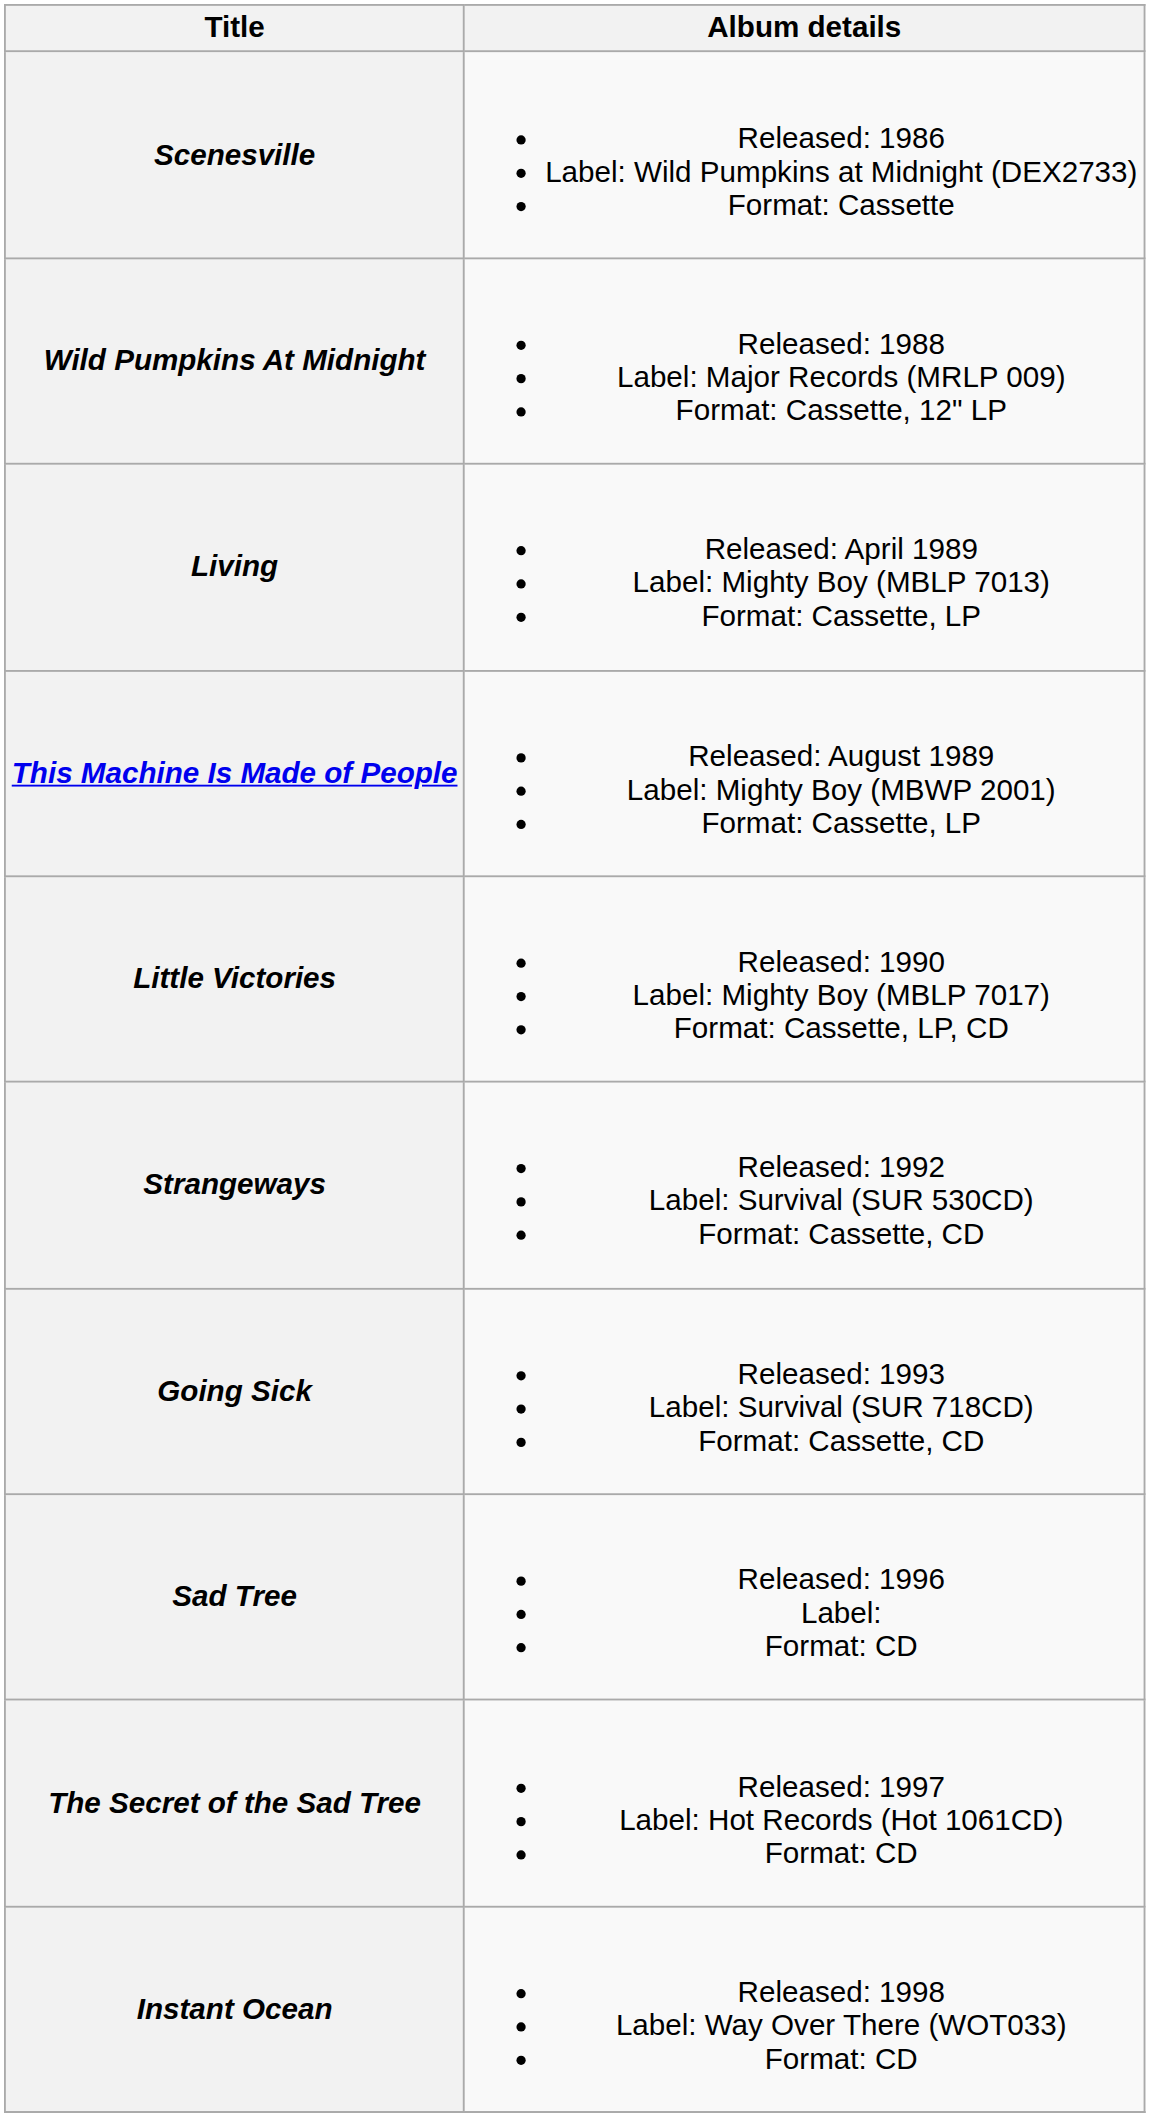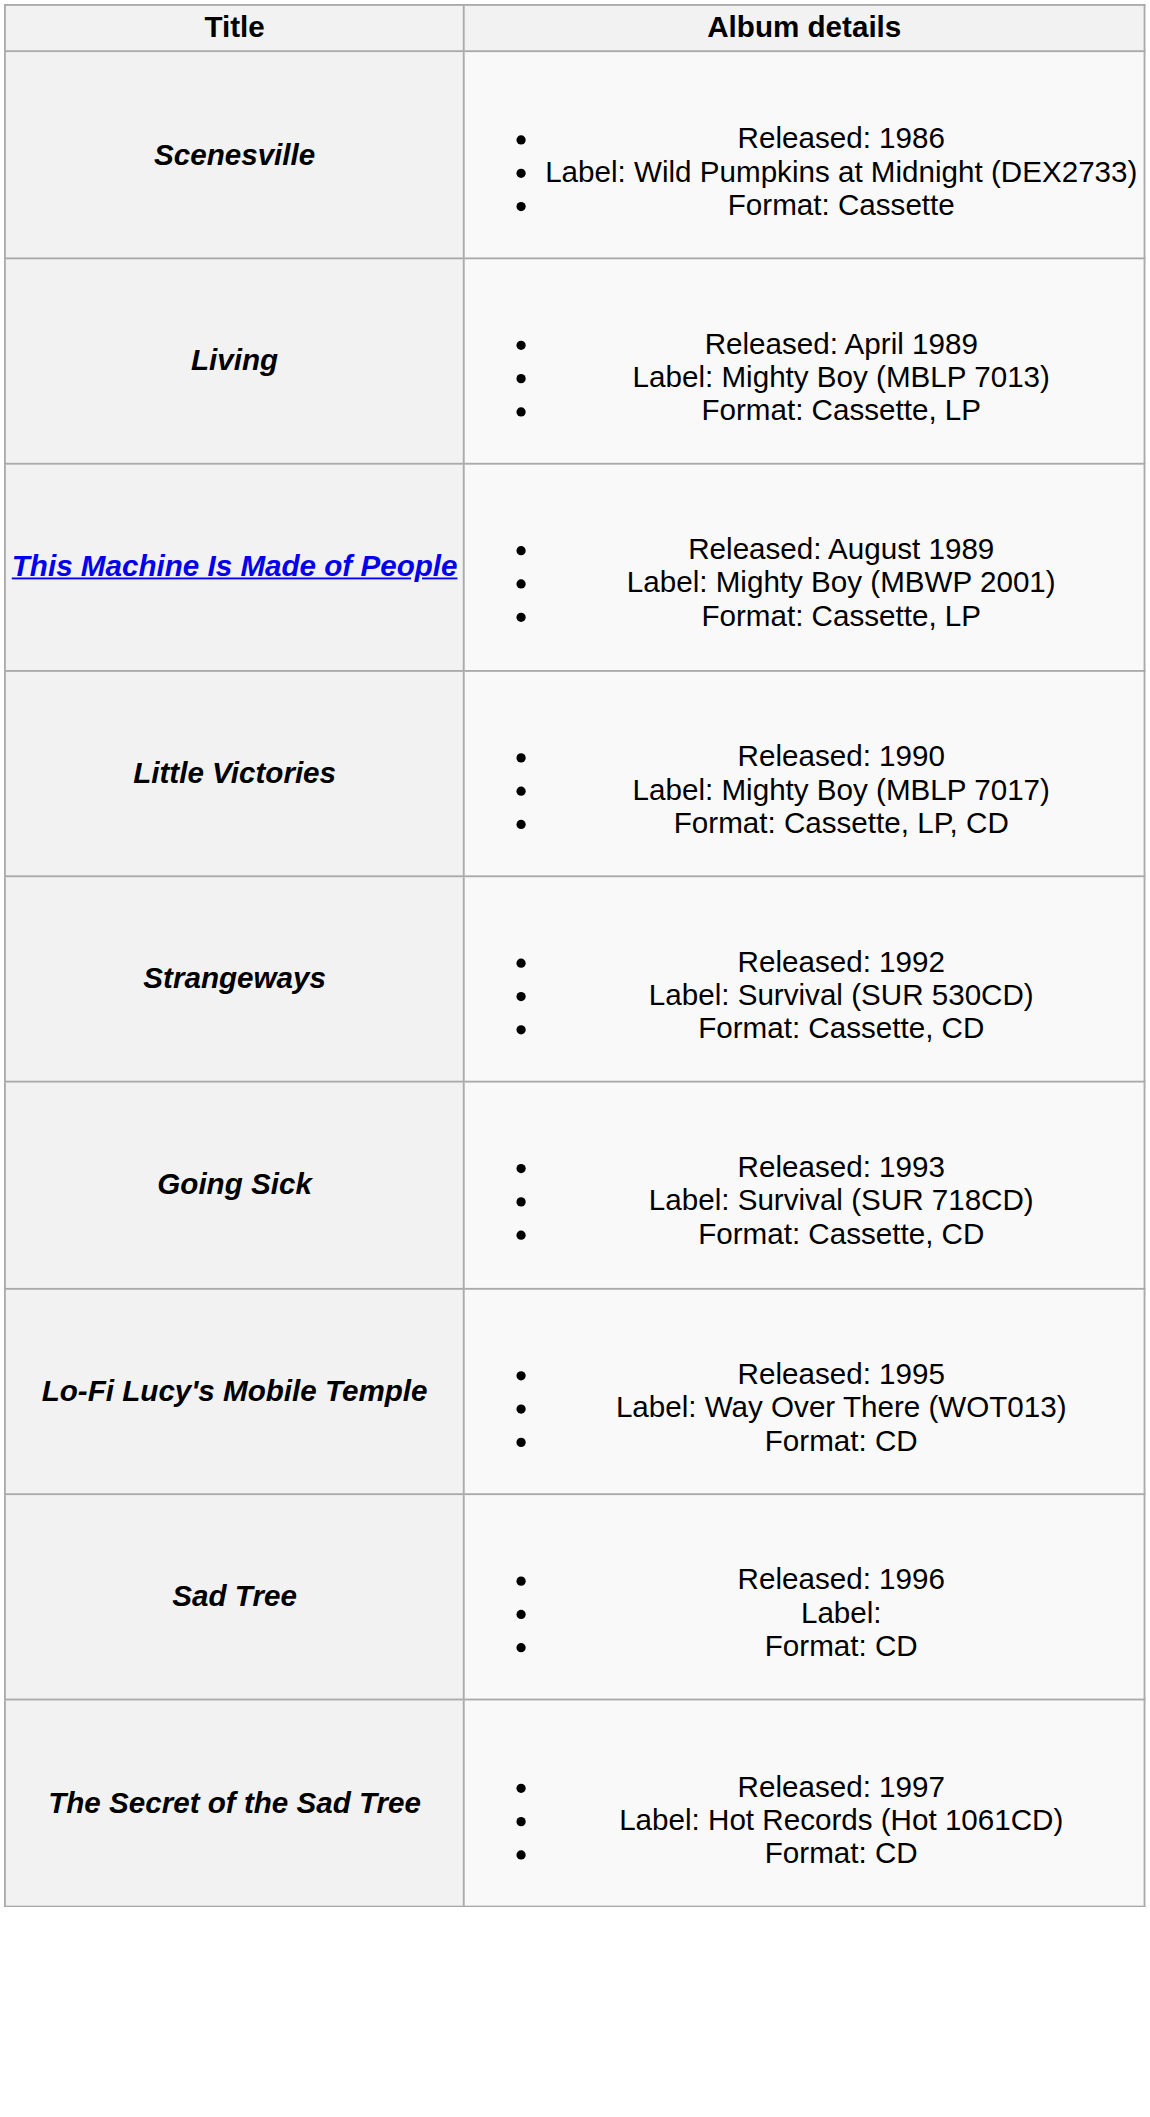- row: Wild Pumpkins At Midnight | Released: 1988 Label: Major Records (MRLP 009) Format: Cassette, 12" LP
+ row: Lo-Fi Lucy's Mobile Temple | Released: 1995 Label: Way Over There (WOT013) Format: CD
- row: Instant Ocean | Released: 1998 Label: Way Over There (WOT033) Format: CD
